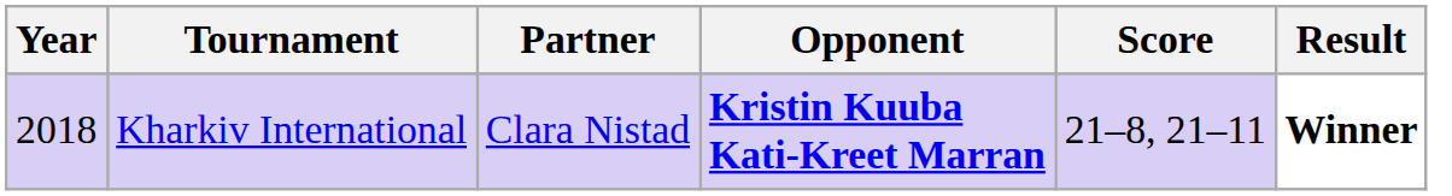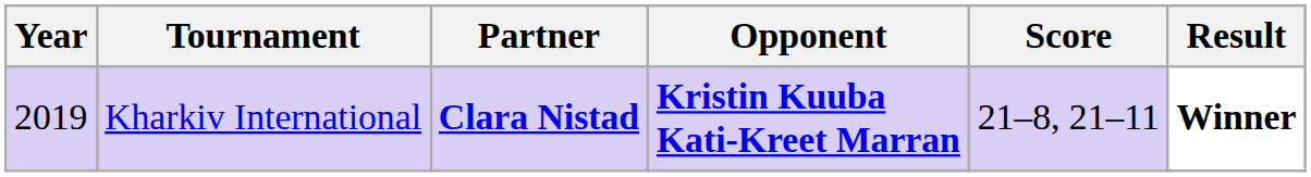Kharkiv International | Year: 2018 -> 2019
Kharkiv International | Partner: normal -> bold
